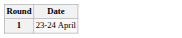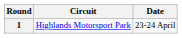+ column: Circuit | Highlands Motorsport Park
